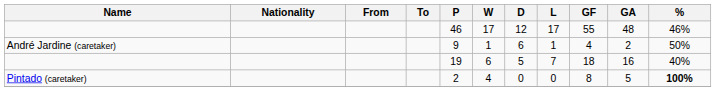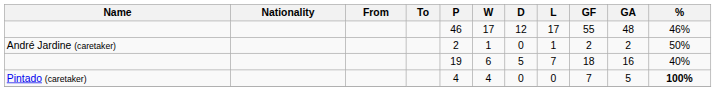André Jardine (caretaker) | P: 9 -> 2
André Jardine (caretaker) | D: 6 -> 0
André Jardine (caretaker) | GF: 4 -> 2
Pintado (caretaker) | P: 2 -> 4
Pintado (caretaker) | GF: 8 -> 7
